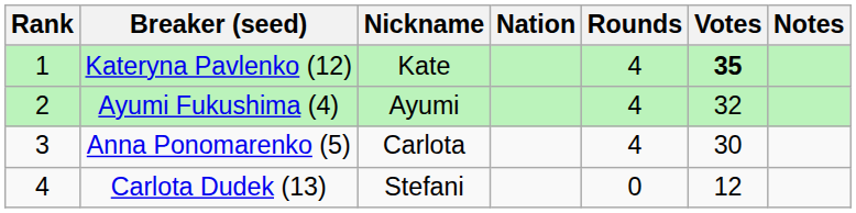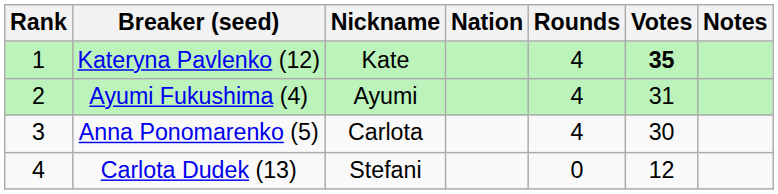Ayumi Fukushima (4) | Votes: 32 -> 31
